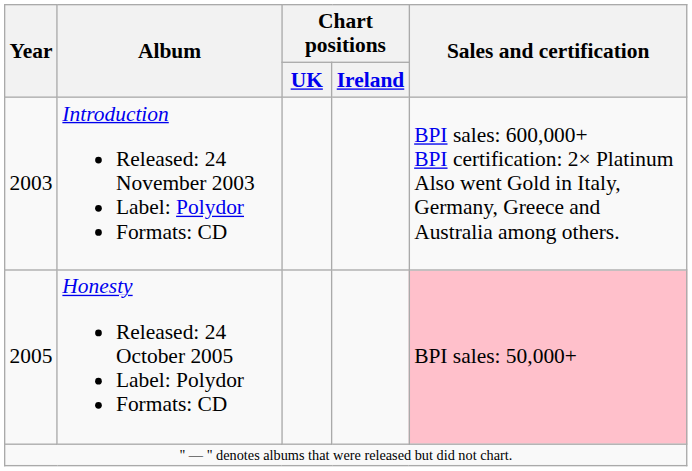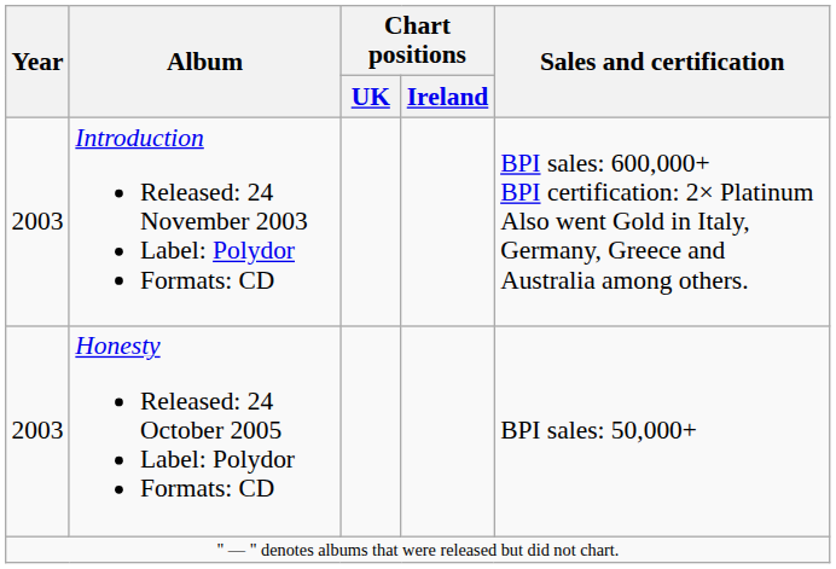Honesty Released: 24 October 2005 Label: Polydor Formats: CD | Year: 2005 -> 2003
Honesty Released: 24 October 2005 Label: Polydor Formats: CD | Sales and certification: pink background -> no background
